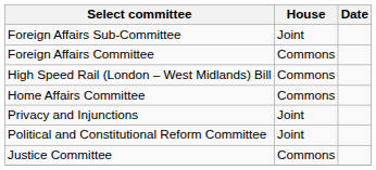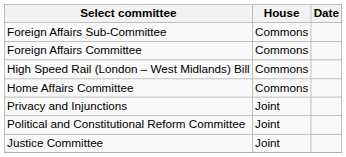Foreign Affairs Sub-Committee | House: Joint -> Commons
Justice Committee | House: Commons -> Joint
